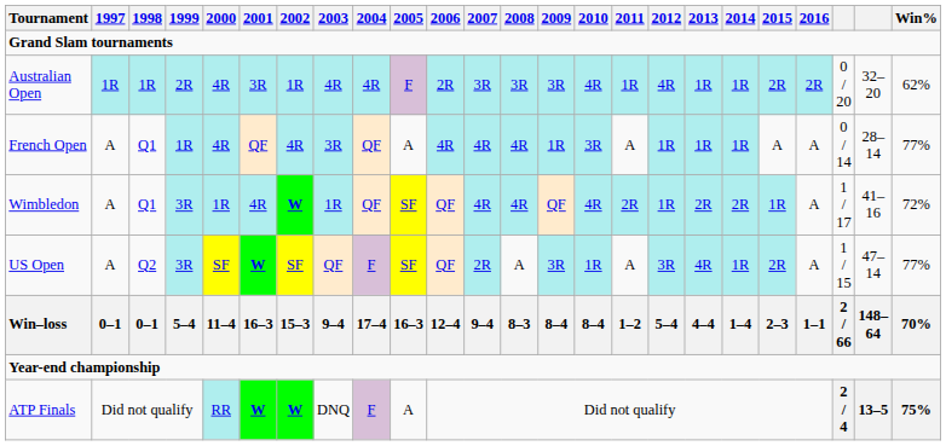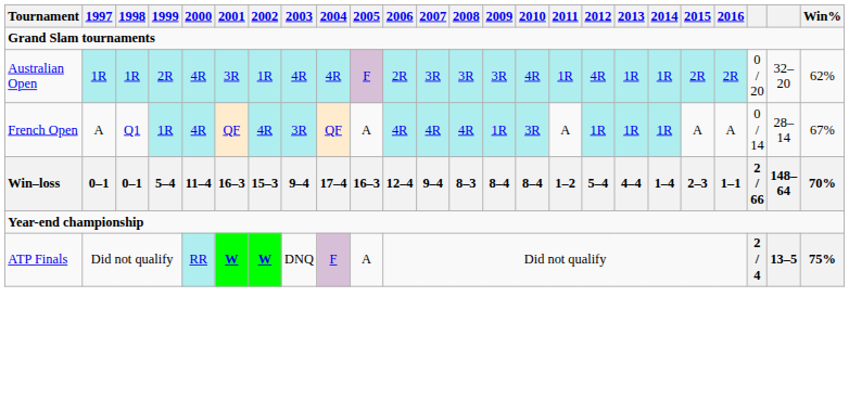French Open | Win%: 77% -> 67%
- row: Wimbledon | A | Q1 | 3R | 1R | 4R | W | 1R | QF | SF | QF | 4R | 4R | QF | 4R | 2R | 1R | 2R | 2R | 1R | A | 1 / 17 | 41–16 | 72%
- row: US Open | A | Q2 | 3R | SF | W | SF | QF | F | SF | QF | 2R | A | 3R | 1R | A | 3R | 4R | 1R | 2R | A | 1 / 15 | 47–14 | 77%
